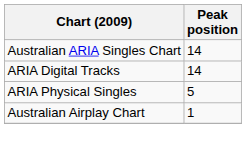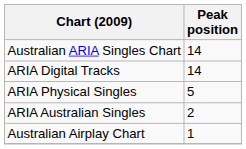+ row: ARIA Australian Singles | 2
